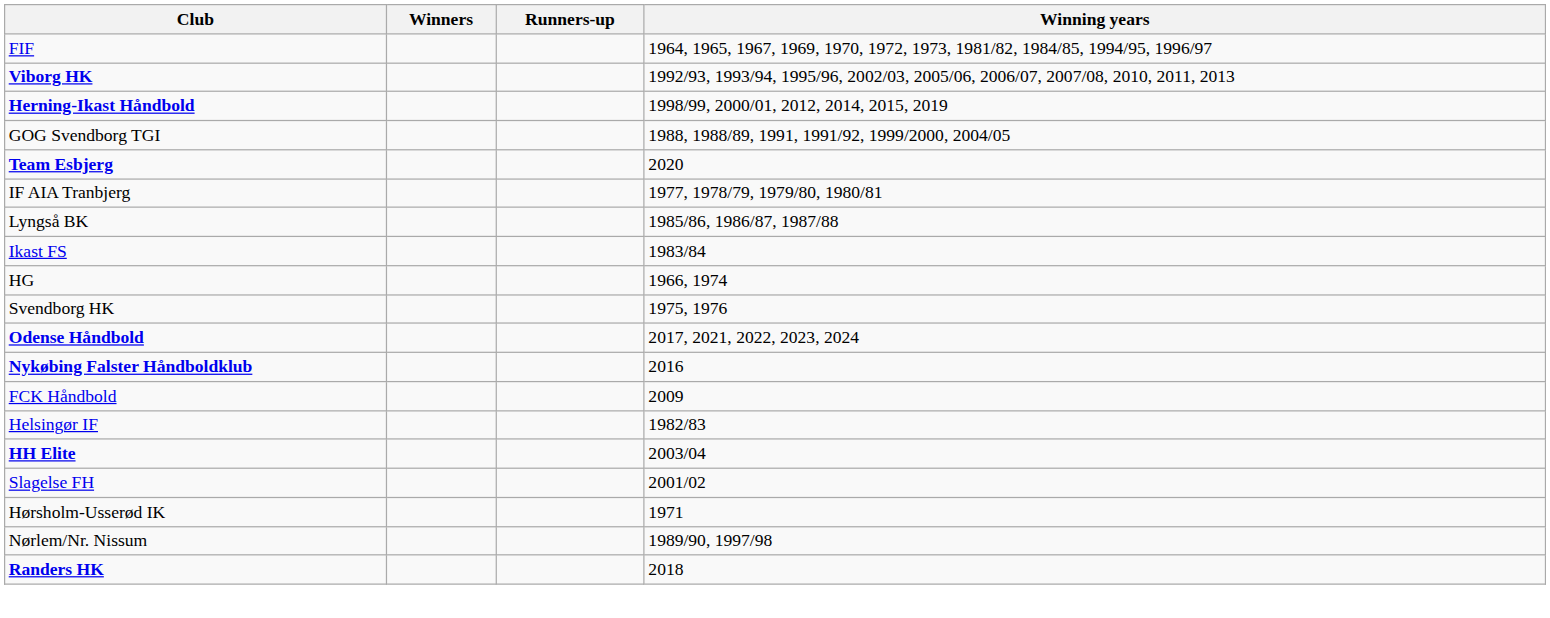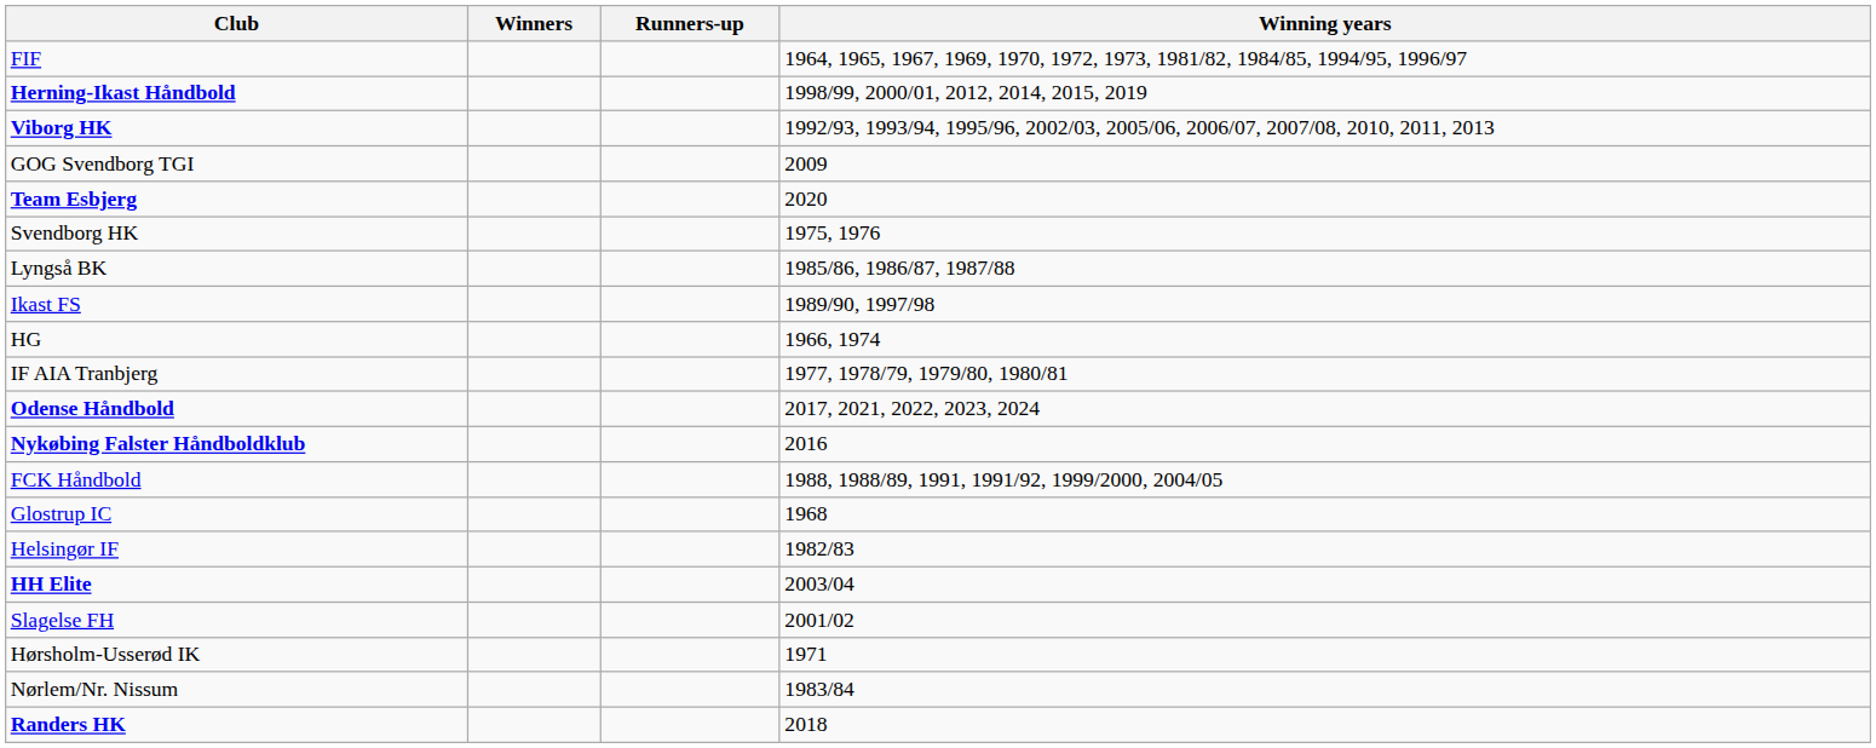rows swapped: Viborg HK <-> Herning-Ikast Håndbold
GOG Svendborg TGI | Winning years: 1988, 1988/89, 1991, 1991/92, 1999/2000, 2004/05 -> 2009
rows swapped: IF AIA Tranbjerg <-> Svendborg HK
Ikast FS | Winning years: 1983/84 -> 1989/90, 1997/98
FCK Håndbold | Winning years: 2009 -> 1988, 1988/89, 1991, 1991/92, 1999/2000, 2004/05
+ row: Glostrup IC | 1968
Nørlem/Nr. Nissum | Winning years: 1989/90, 1997/98 -> 1983/84
